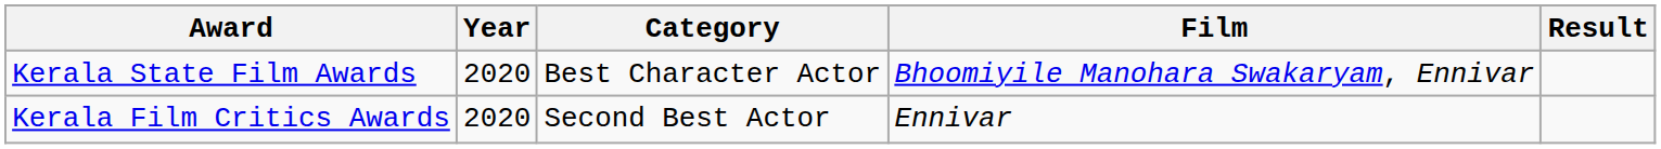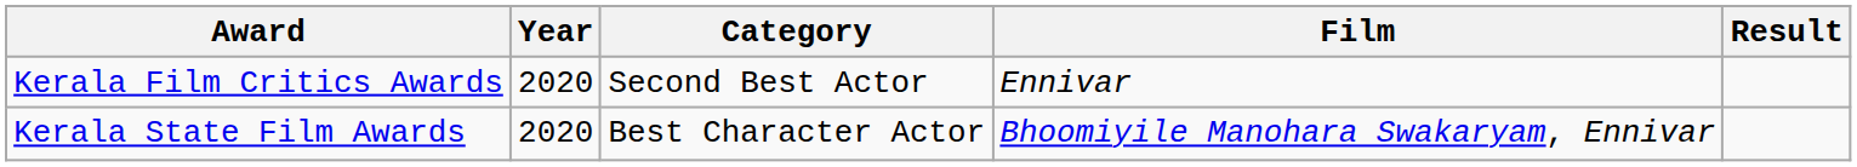rows swapped: Kerala State Film Awards <-> Kerala Film Critics Awards
